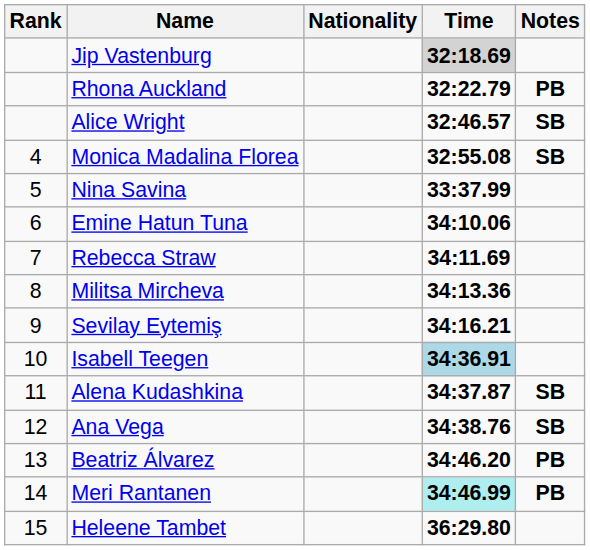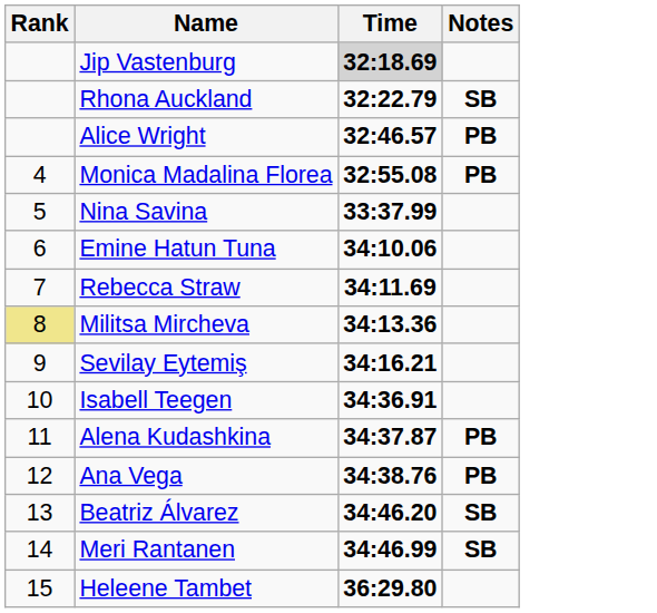- column: Nationality
Rhona Auckland | Notes: PB -> SB
Alice Wright | Notes: SB -> PB
Monica Madalina Florea | Notes: SB -> PB
Militsa Mircheva | Rank: no background -> khaki background
Isabell Teegen | Time: lightblue background -> no background
Alena Kudashkina | Notes: SB -> PB
Ana Vega | Notes: SB -> PB
Beatriz Álvarez | Notes: PB -> SB
Meri Rantanen | Time: paleturquoise background -> no background
Meri Rantanen | Notes: PB -> SB
